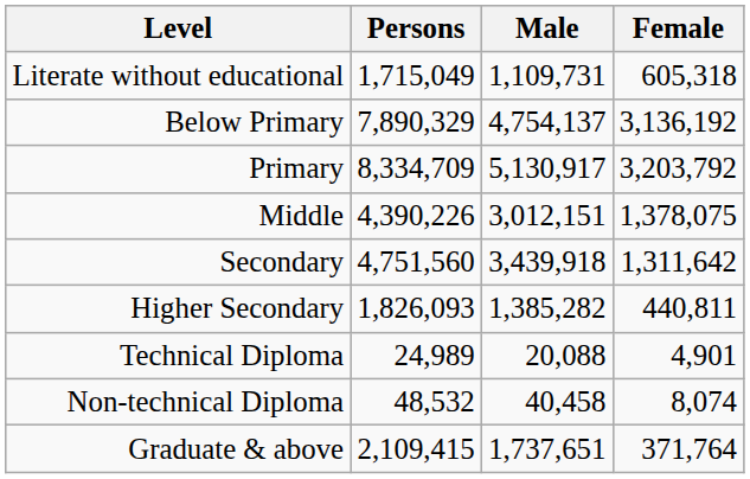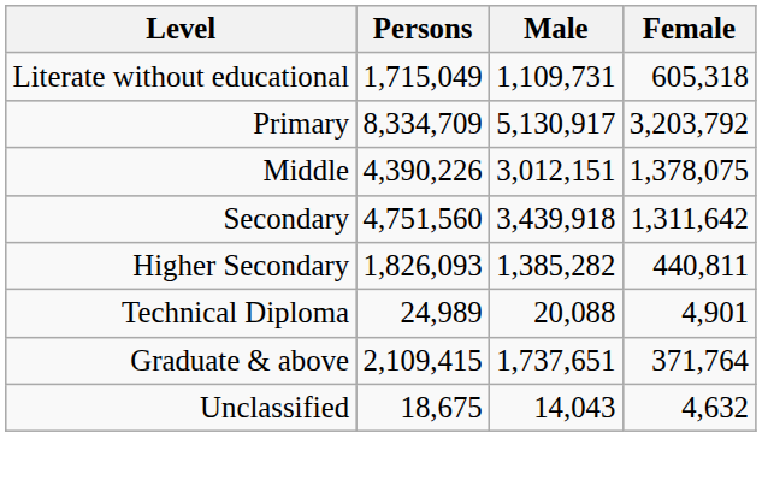- row: Below Primary | 7,890,329 | 4,754,137 | 3,136,192
- row: Non-technical Diploma | 48,532 | 40,458 | 8,074
+ row: Unclassified | 18,675 | 14,043 | 4,632
